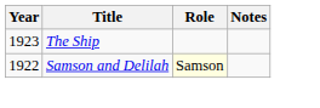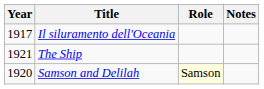+ row: 1917 | Il siluramento dell'Oceania
The Ship | Year: 1923 -> 1921
Samson and Delilah | Year: 1922 -> 1920
